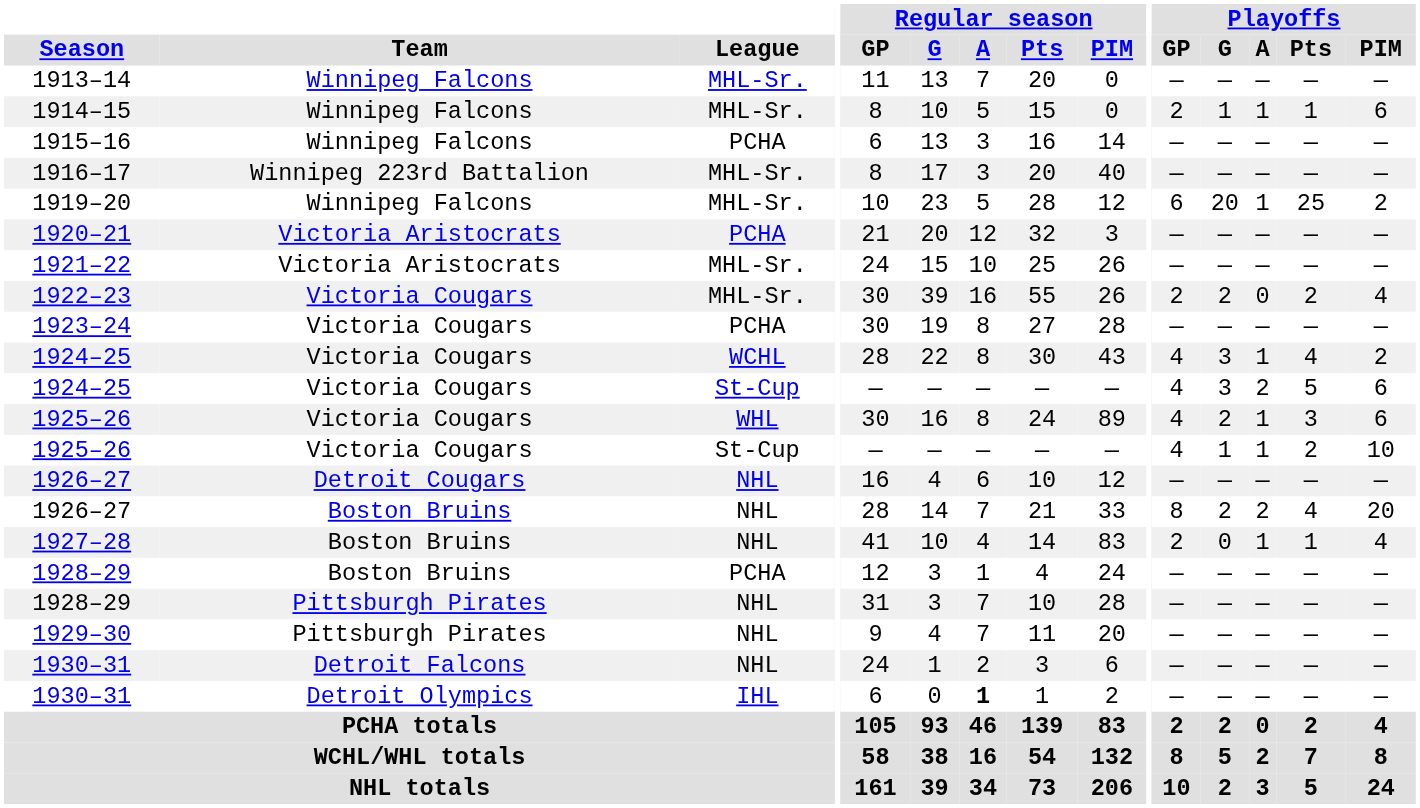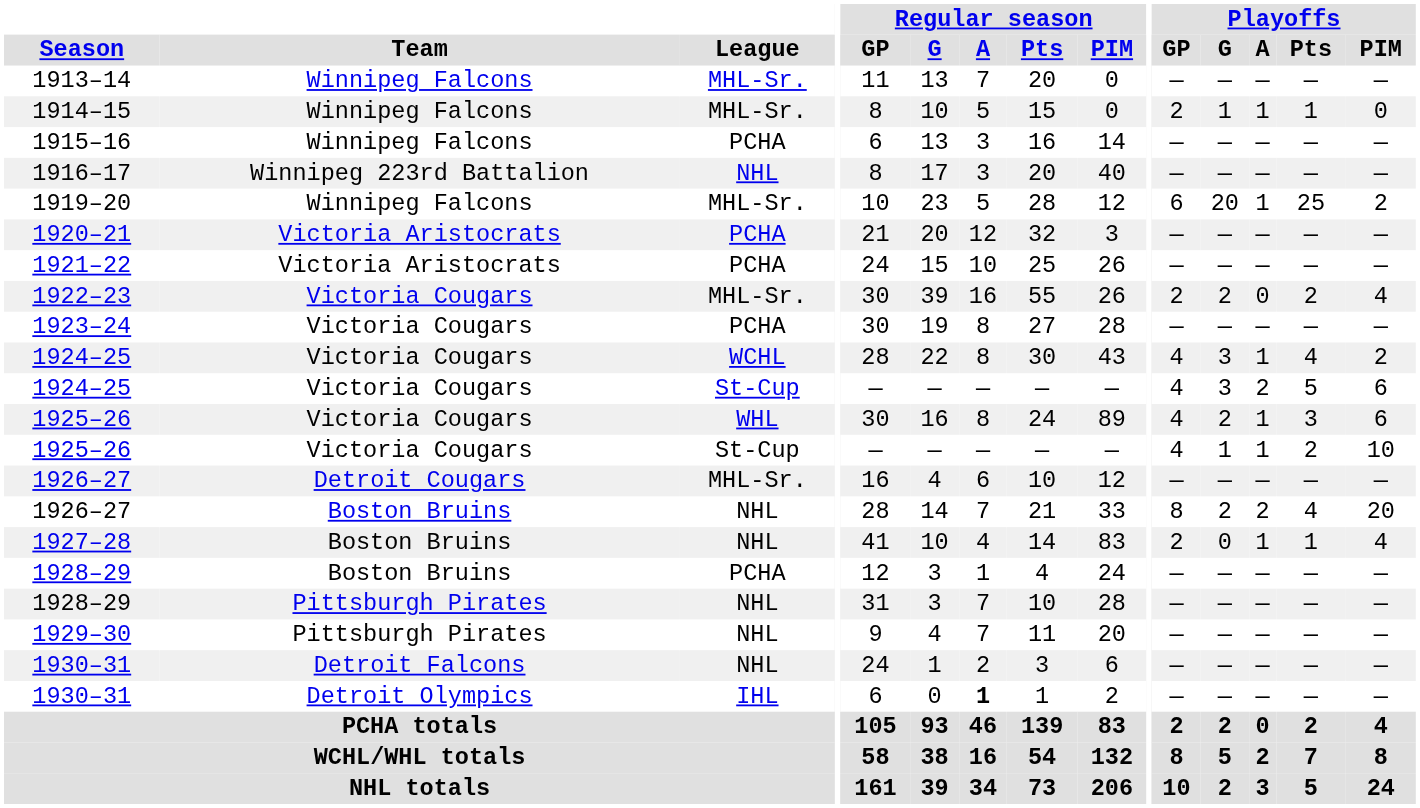1914–15 | Playoffs / PIM: 6 -> 0
1916–17 | League: MHL-Sr. -> NHL
1921–22 | League: MHL-Sr. -> PCHA
1926–27 / Detroit Cougars | League: NHL -> MHL-Sr.
